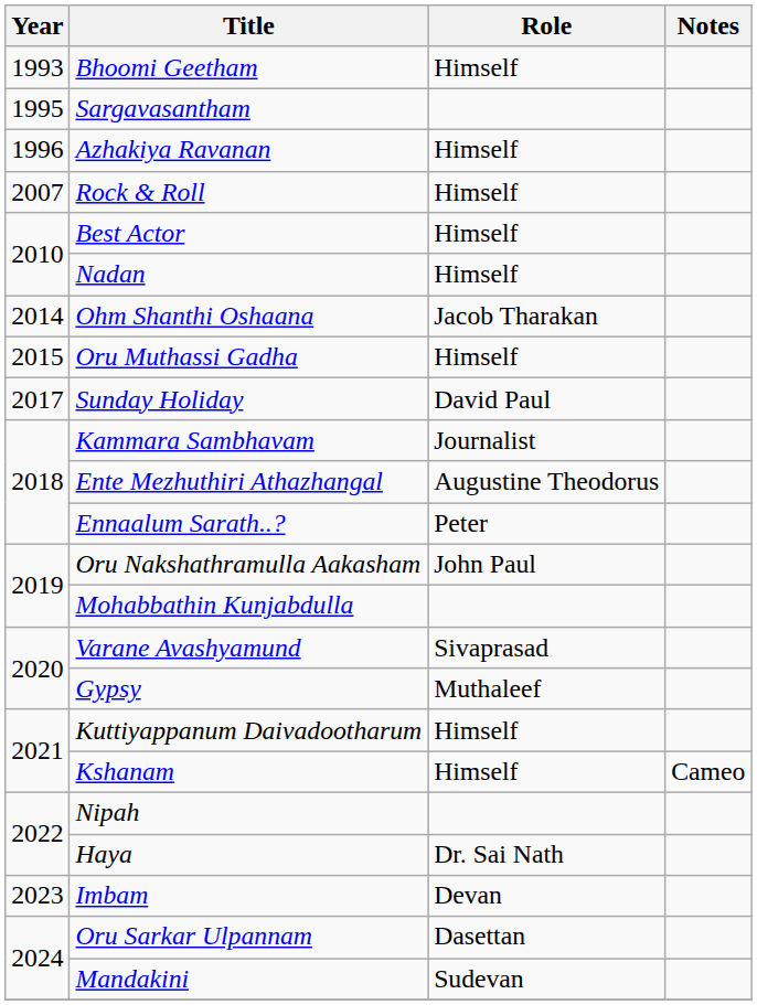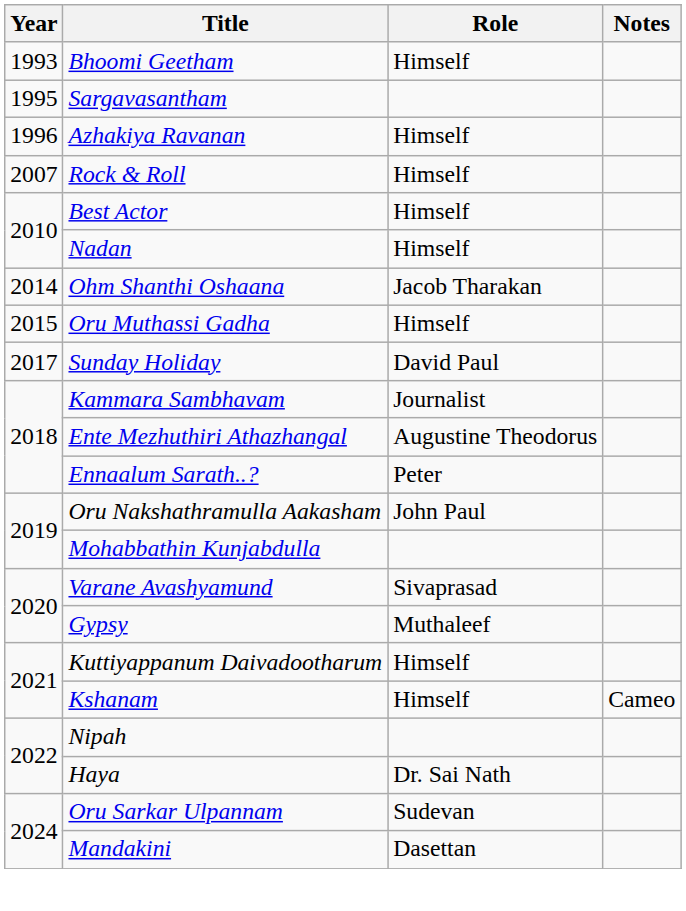- row: 2023 | Imbam | Devan
Oru Sarkar Ulpannam | Role: Dasettan -> Sudevan
Mandakini | Role: Sudevan -> Dasettan
